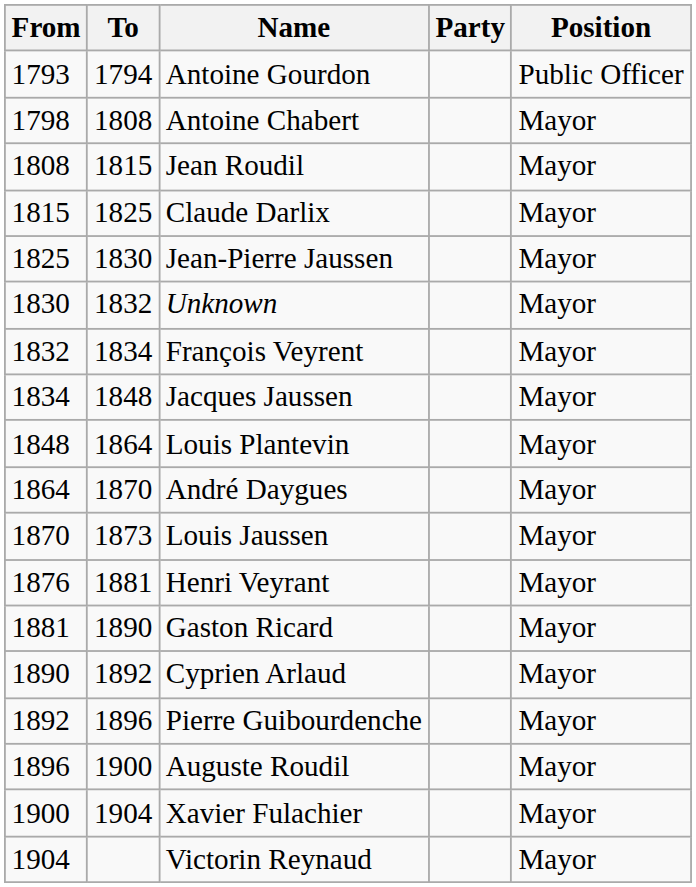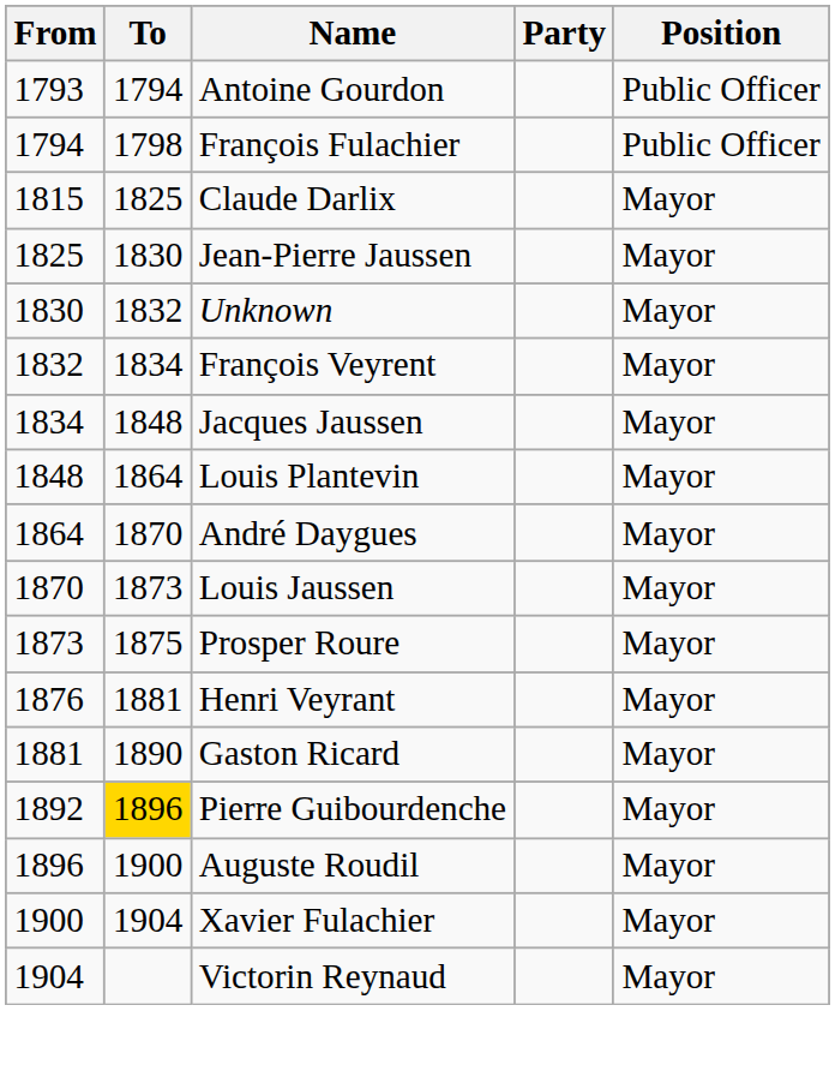+ row: 1794 | 1798 | François Fulachier | Public Officer
- row: 1798 | 1808 | Antoine Chabert | Mayor
- row: 1808 | 1815 | Jean Roudil | Mayor
+ row: 1873 | 1875 | Prosper Roure | Mayor
- row: 1890 | 1892 | Cyprien Arlaud | Mayor
Pierre Guibourdenche | To: no background -> gold background
